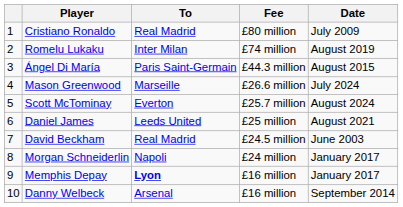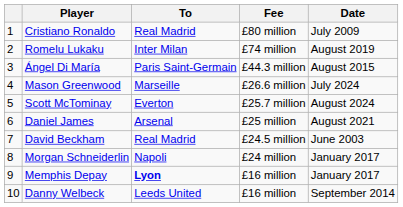Daniel James | To: Leeds United -> Arsenal
Danny Welbeck | To: Arsenal -> Leeds United
